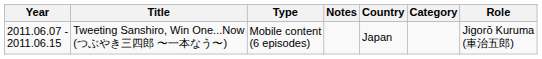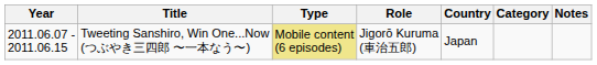columns swapped: Role <-> Notes
Tweeting Sanshiro, Win One...Now (つぶやき三四郎 〜一本なう〜) | Type: no background -> khaki background
